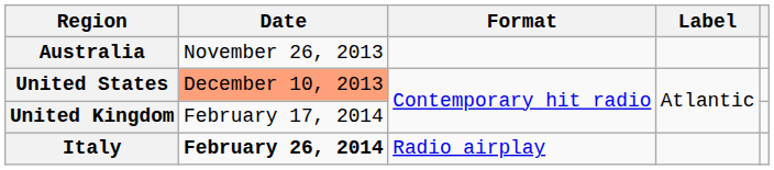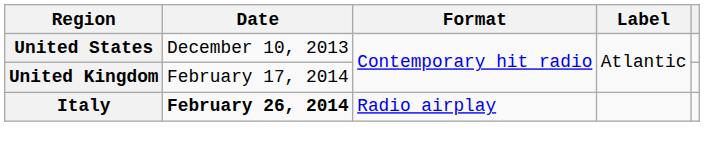- row: Australia | November 26, 2013
United States | Date: lightsalmon background -> no background
